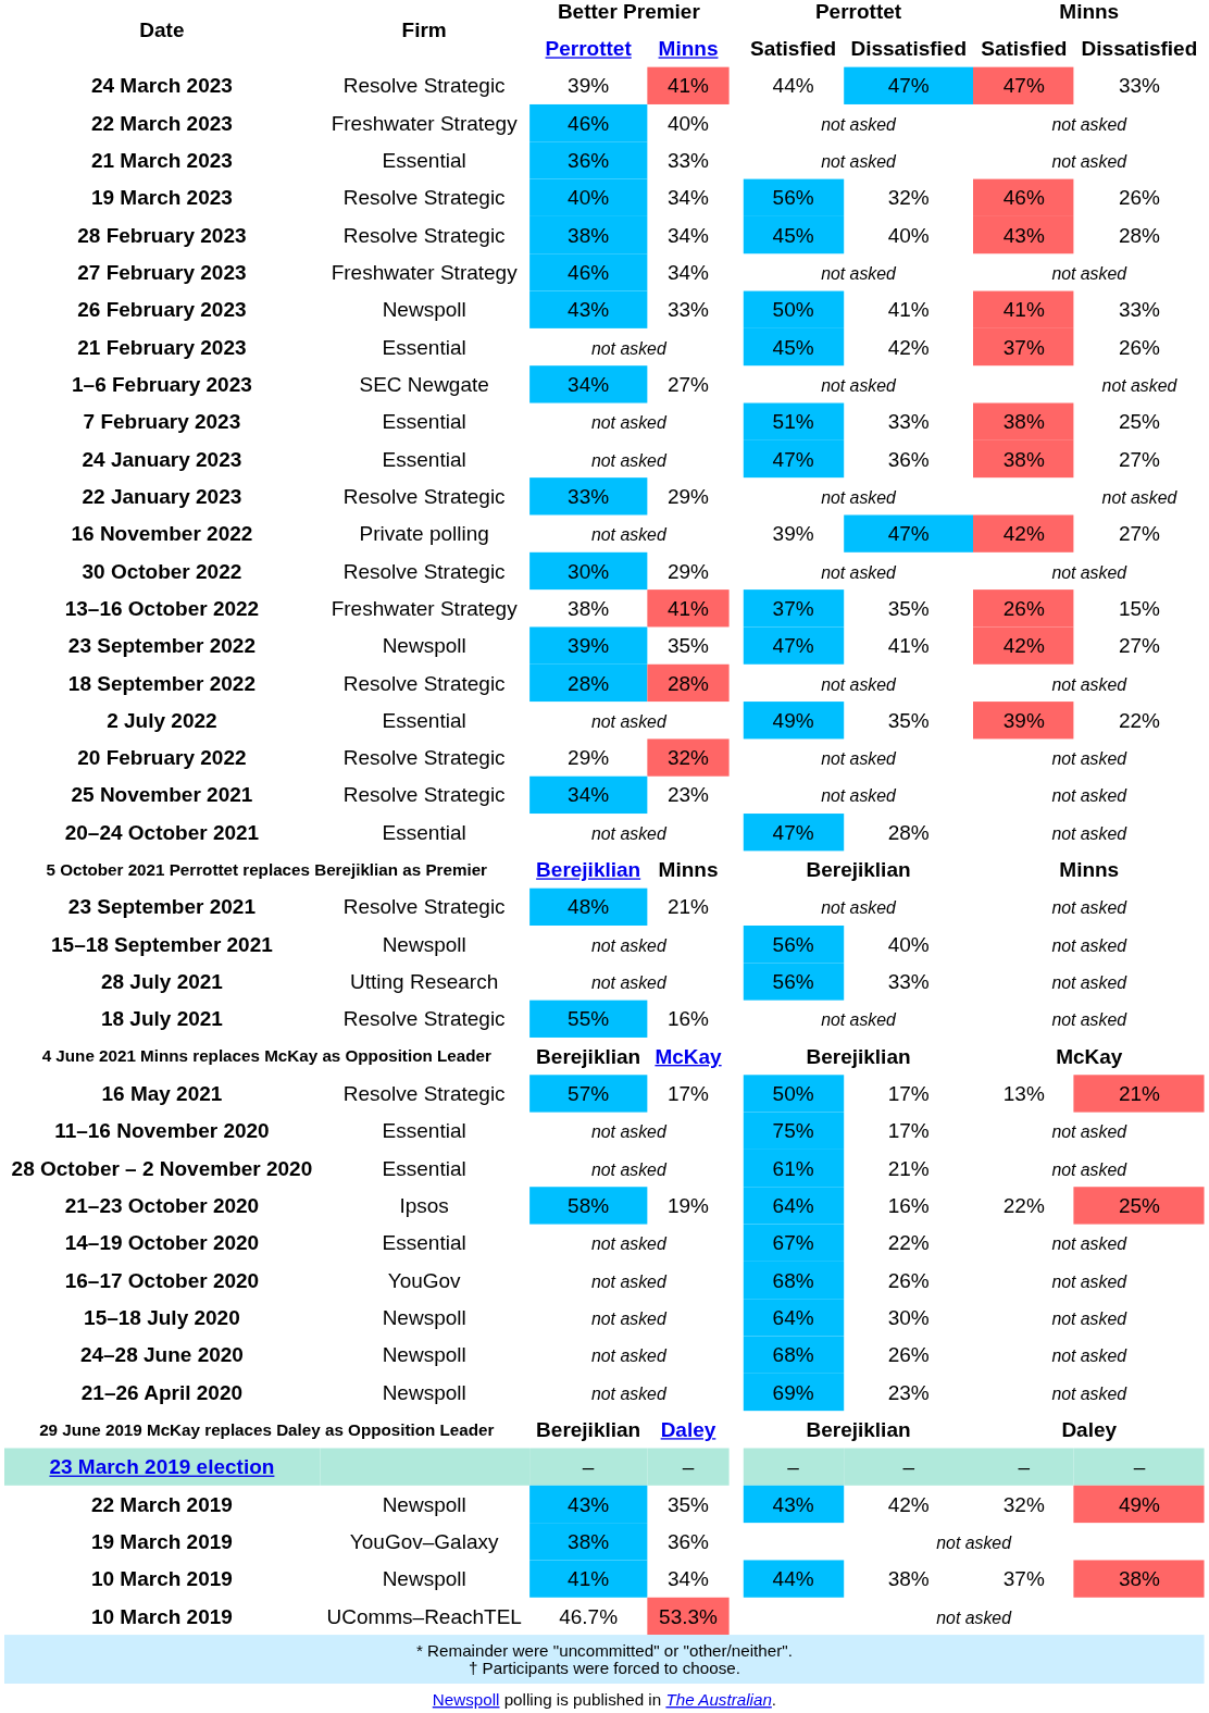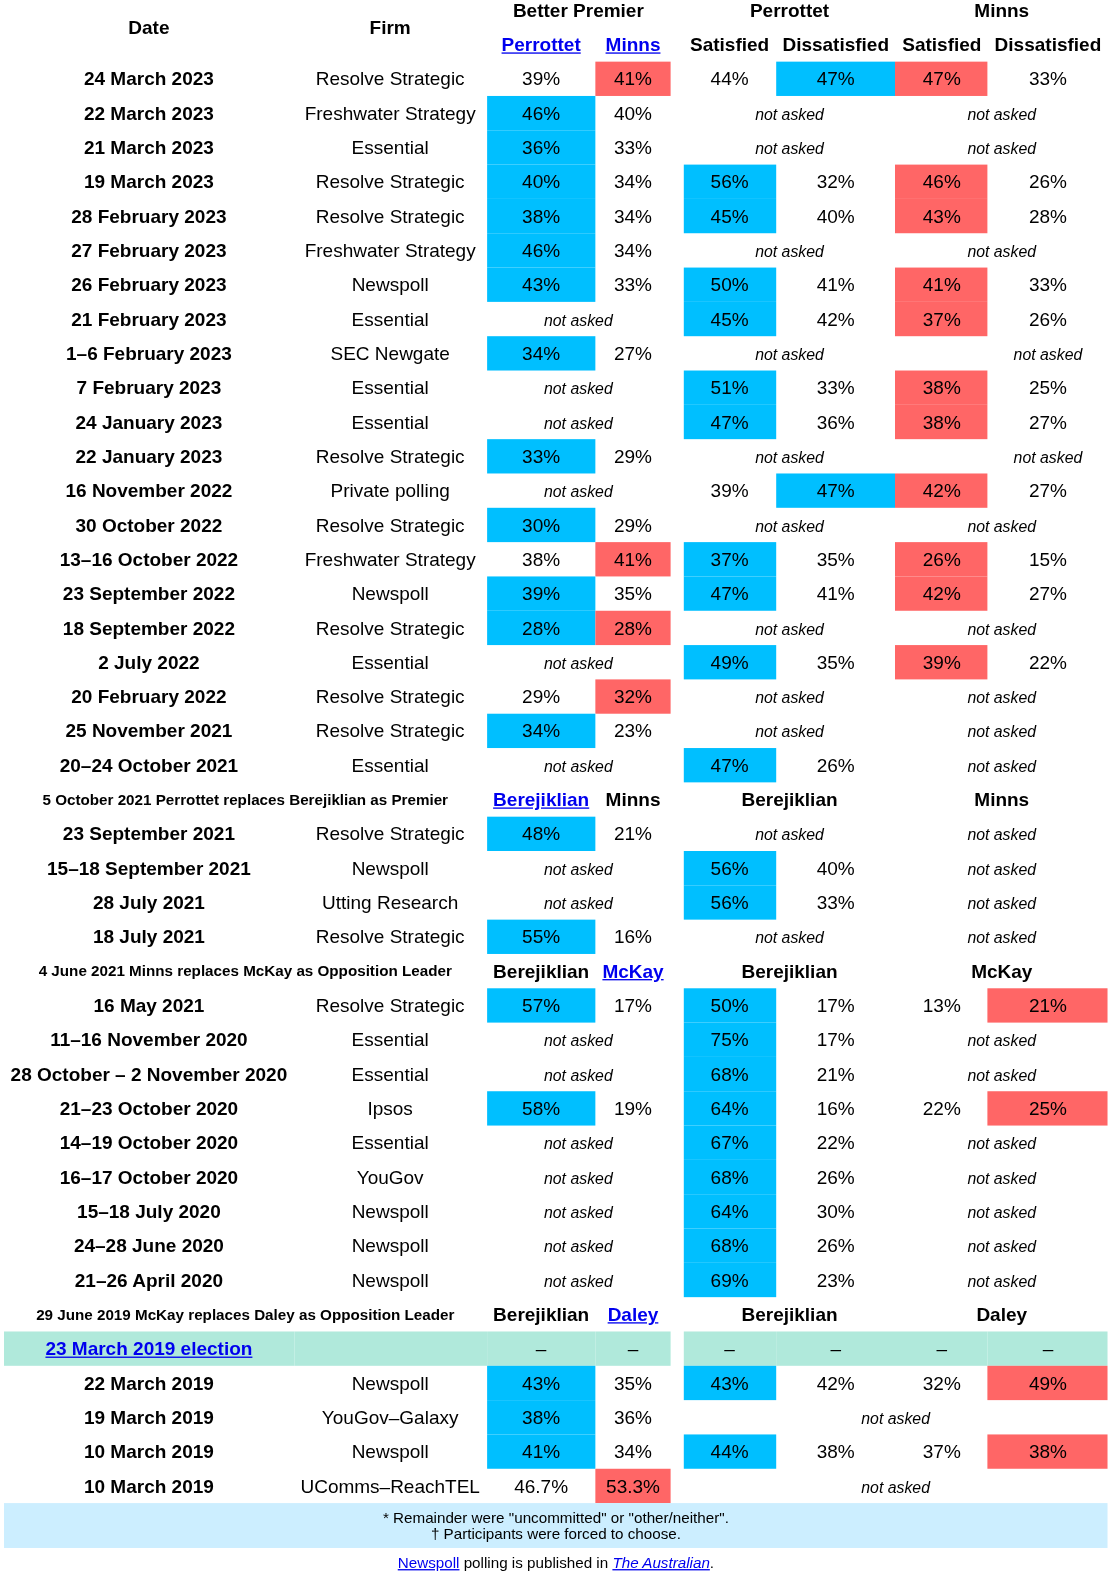20–24 October 2021 | Perrottet / Dissatisfied: 28% -> 26%
28 October – 2 November 2020 | Perrottet / Satisfied: 61% -> 68%
